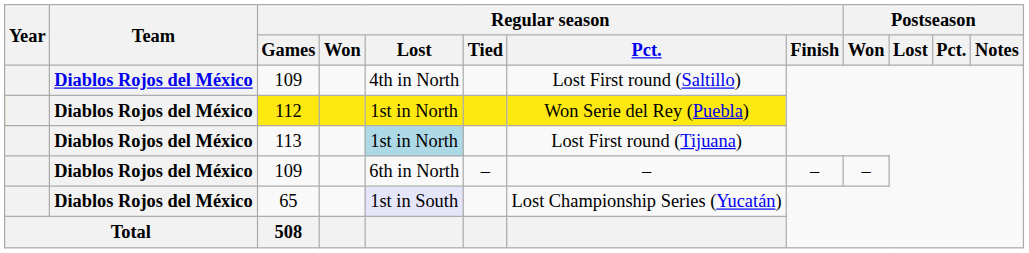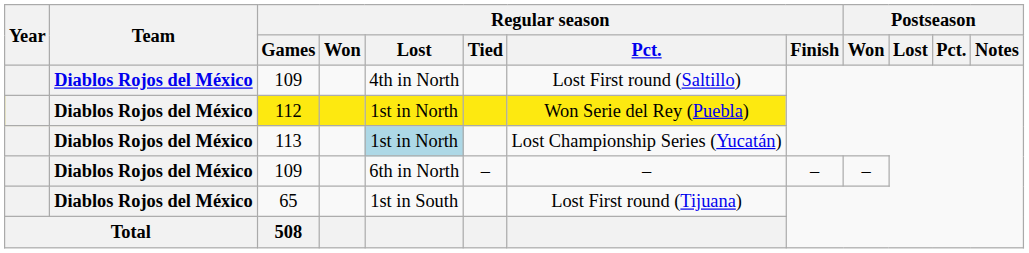113 | Regular season / Pct.: Lost First round (Tijuana) -> Lost Championship Series (Yucatán)
65 | Regular season / Lost: lavender background -> no background
65 | Regular season / Pct.: Lost Championship Series (Yucatán) -> Lost First round (Tijuana)
